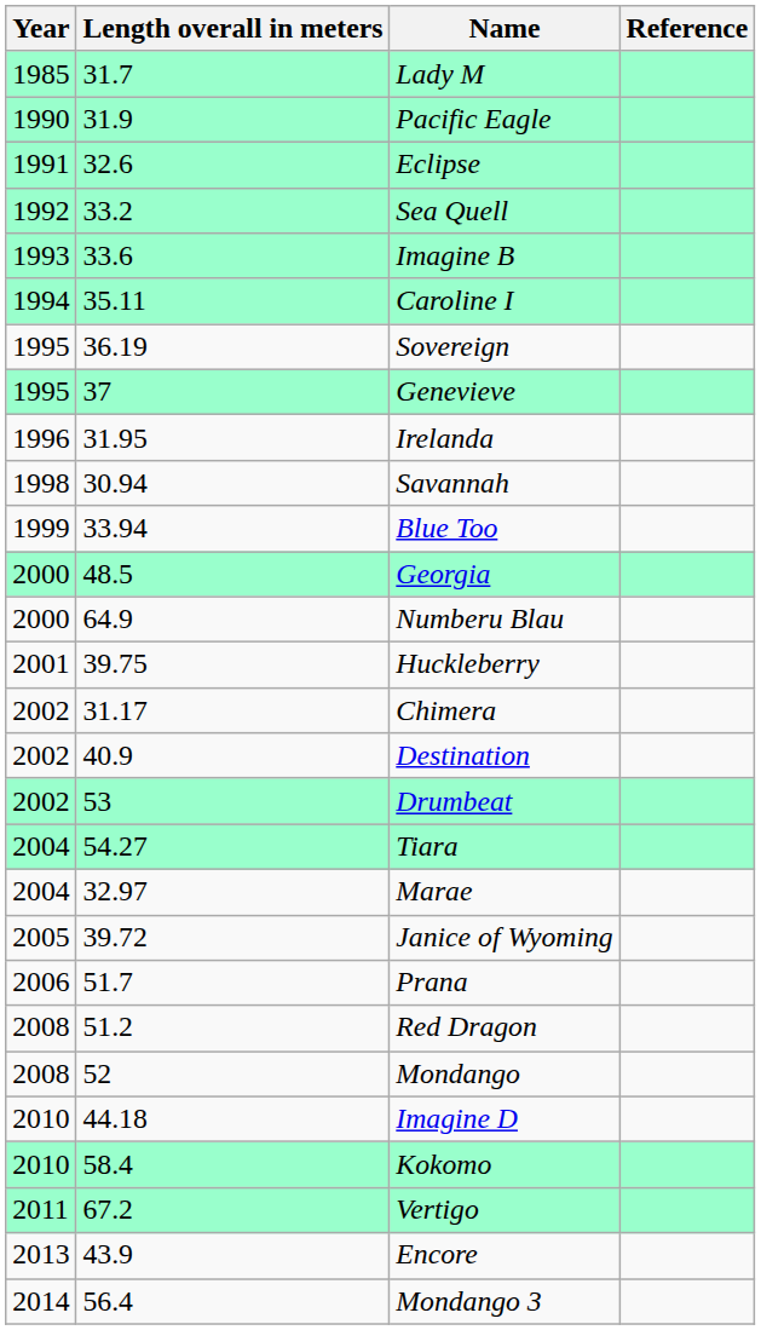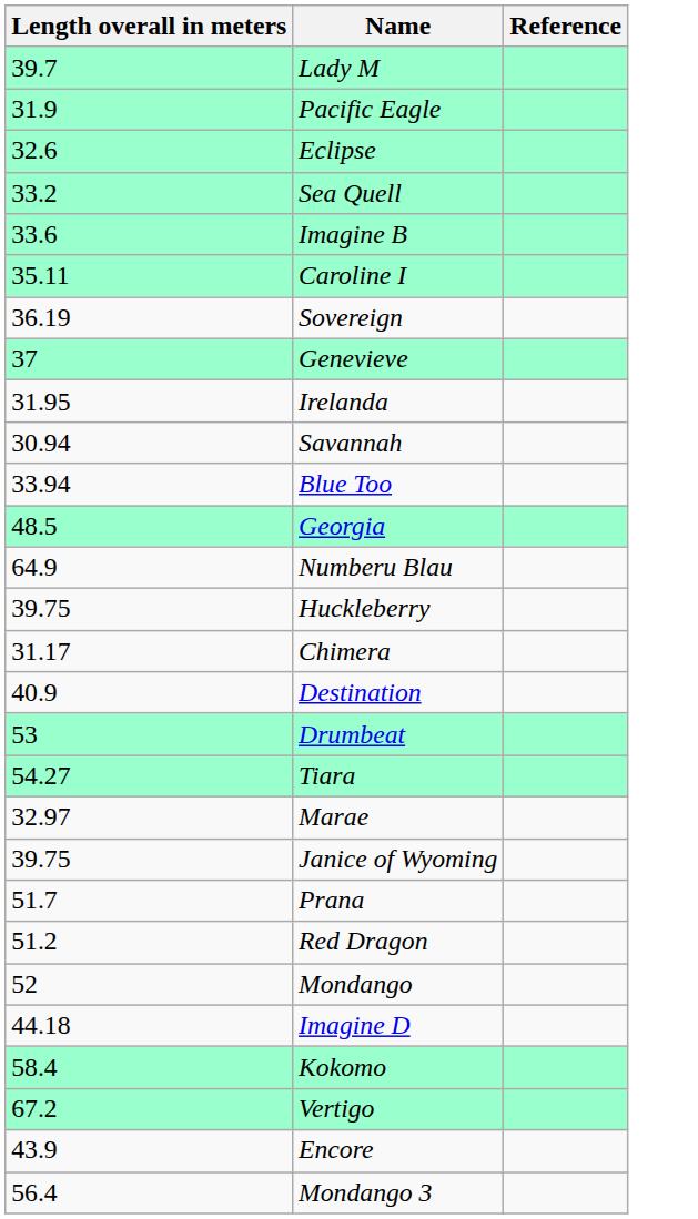- column: Year | 1985 | 1990 | 1991 | 1992 | 1993 | 1994 | 1995 | 1995 | 1996 | 1998 | 1999 | 2000 | 2000 | 2001 | 2002 | 2002 | 2002 | 2004 | 2004 | 2005 | 2006 | 2008 | 2008 | 2010 | 2010 | 2011 | 2013 | 2014
Lady M | Length overall in meters: 31.7 -> 39.7
Janice of Wyoming | Length overall in meters: 39.72 -> 39.75
